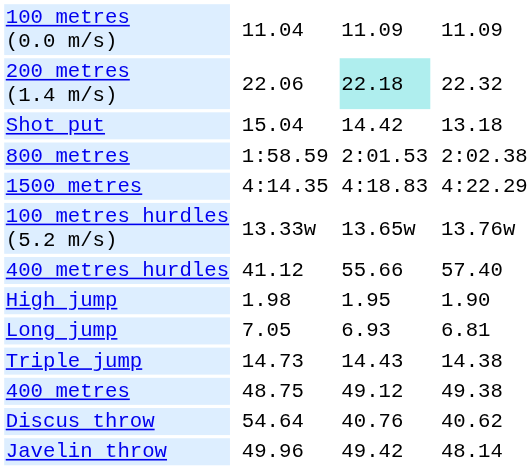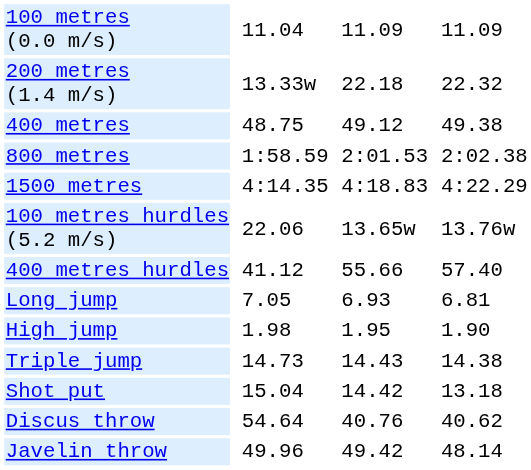200 metres (1.4 m/s) | column 3: 22.06 -> 13.33w
200 metres (1.4 m/s) | column 5: paleturquoise background -> no background
rows swapped: 400 metres <-> Shot put
100 metres hurdles (5.2 m/s) | column 3: 13.33w -> 22.06
rows swapped: High jump <-> Long jump
